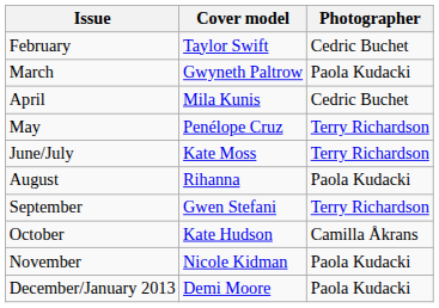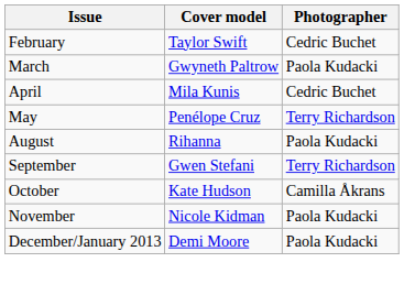- row: June/July | Kate Moss | Terry Richardson
